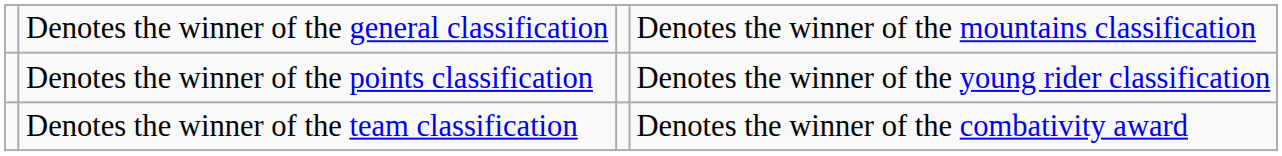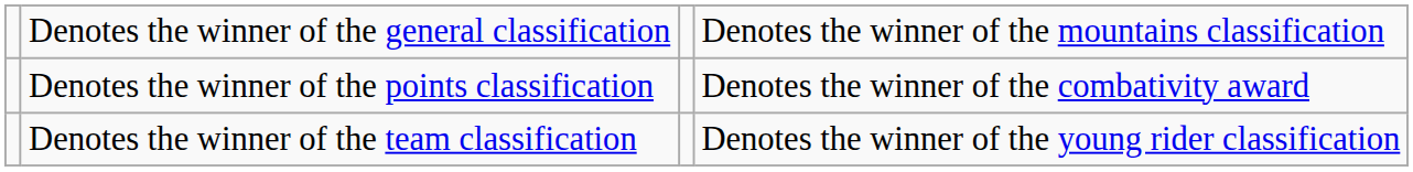Denotes the winner of the points classification | column 4: Denotes the winner of the young rider classification -> Denotes the winner of the combativity award
Denotes the winner of the team classification | column 4: Denotes the winner of the combativity award -> Denotes the winner of the young rider classification
